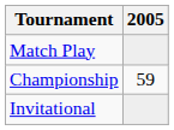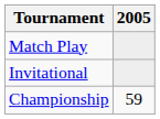rows swapped: Championship <-> Invitational
